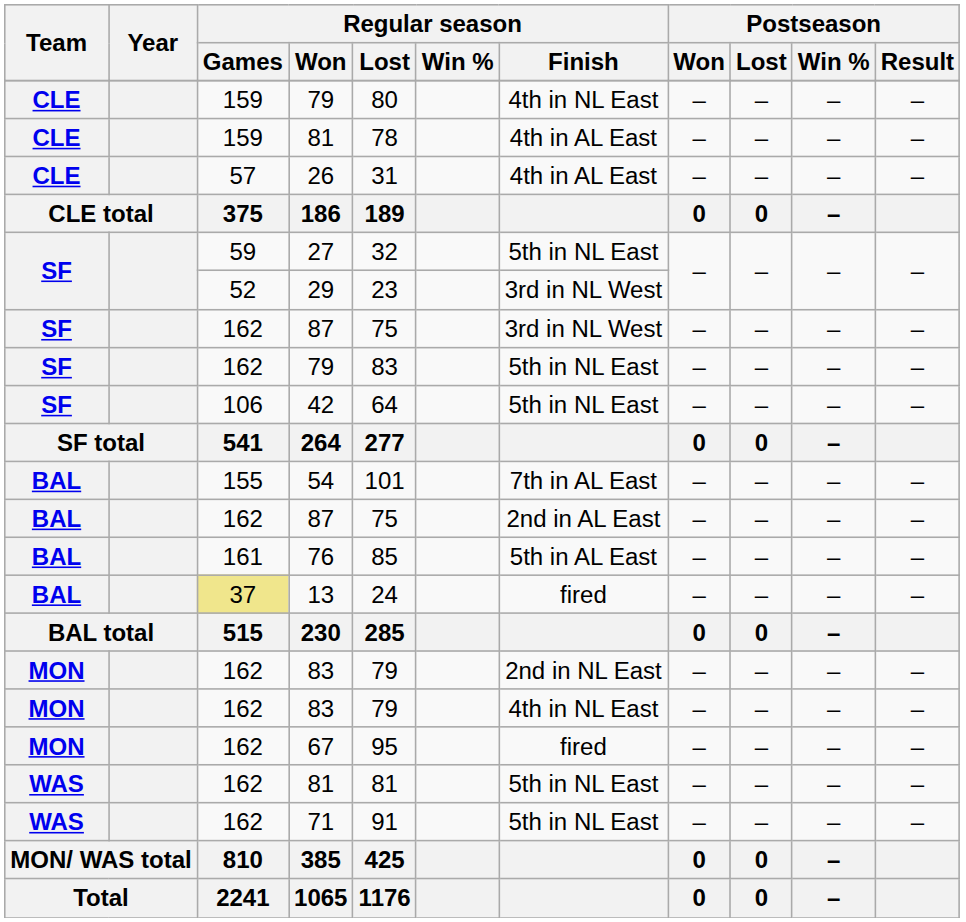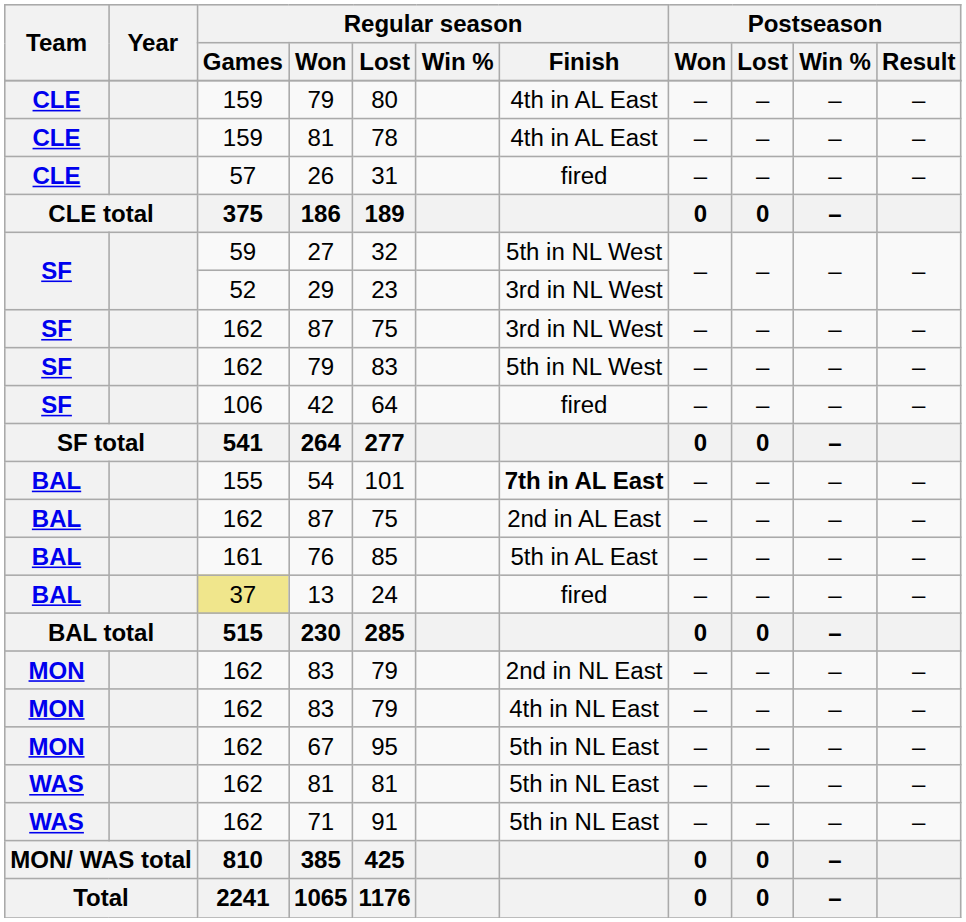CLE / 79 | Regular season / Finish: 4th in NL East -> 4th in AL East
26 | Regular season / Finish: 4th in AL East -> fired
27 | Regular season / Finish: 5th in NL East -> 5th in NL West
SF / 79 | Regular season / Finish: 5th in NL East -> 5th in NL West
42 | Regular season / Finish: 5th in NL East -> fired
54 | Regular season / Finish: normal -> bold
67 | Regular season / Finish: fired -> 5th in NL East
